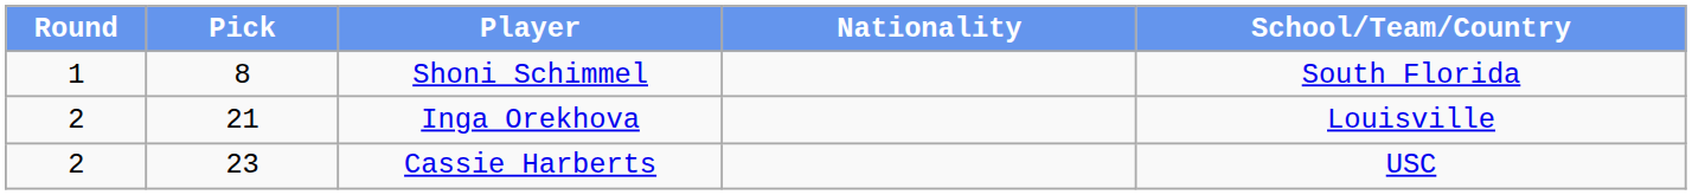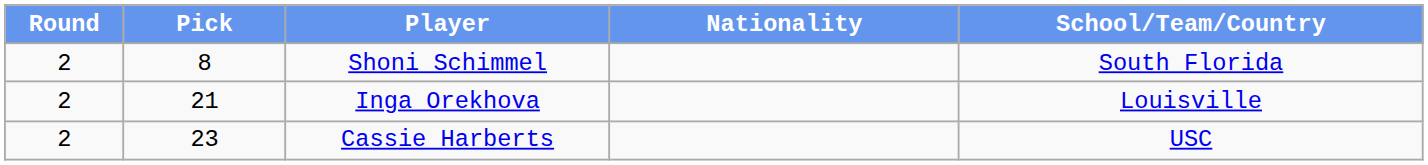Shoni Schimmel | Round: 1 -> 2
